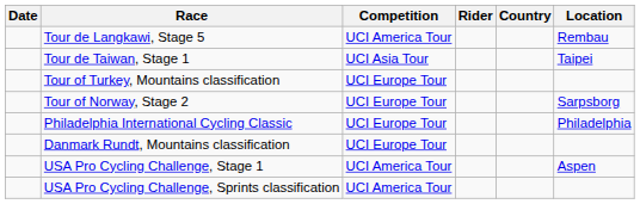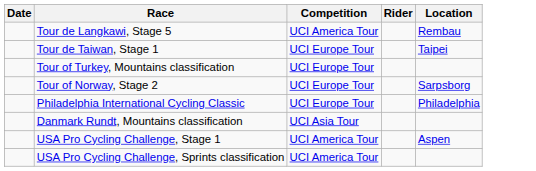- column: Country
Tour de Taiwan, Stage 1 | Competition: UCI Asia Tour -> UCI Europe Tour
Danmark Rundt, Mountains classification | Competition: UCI Europe Tour -> UCI Asia Tour
